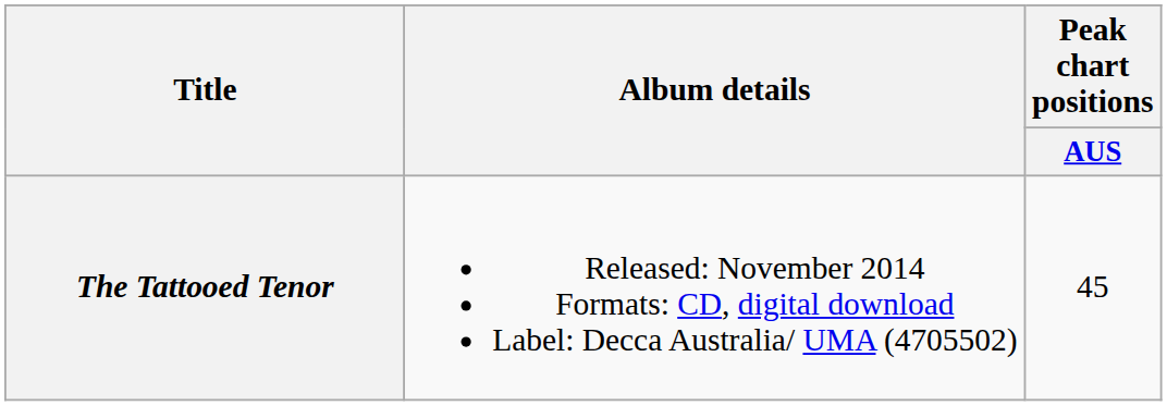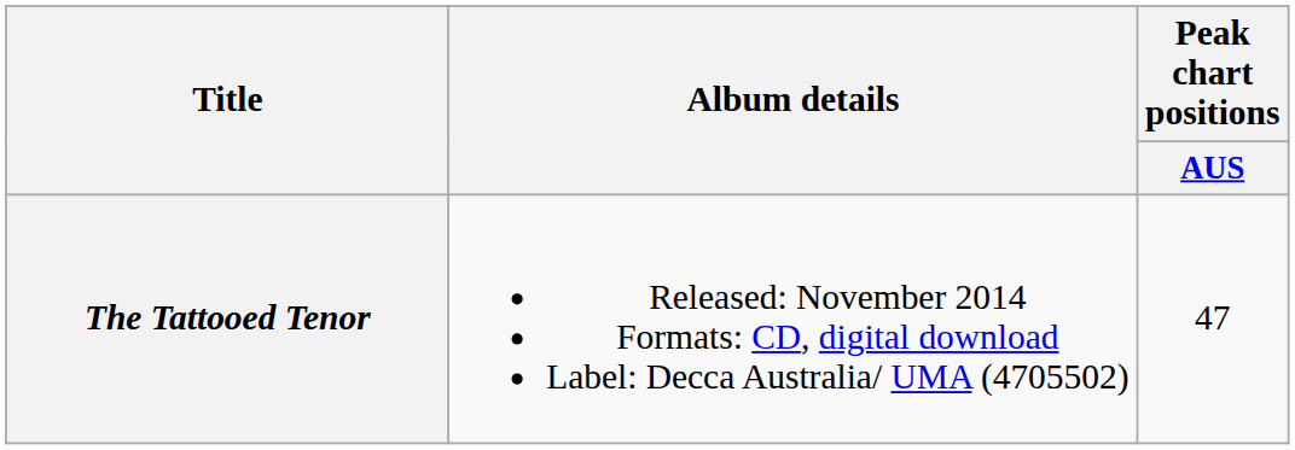The Tattooed Tenor | Peak chart positions / AUS: 45 -> 47
